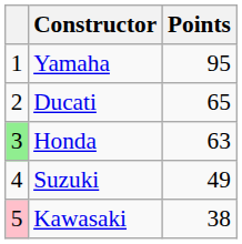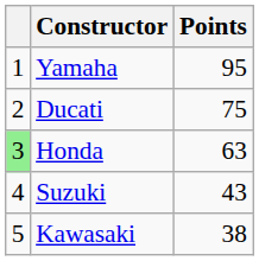Ducati | Points: 65 -> 75
Suzuki | Points: 49 -> 43
Kawasaki | column 1: pink background -> no background
